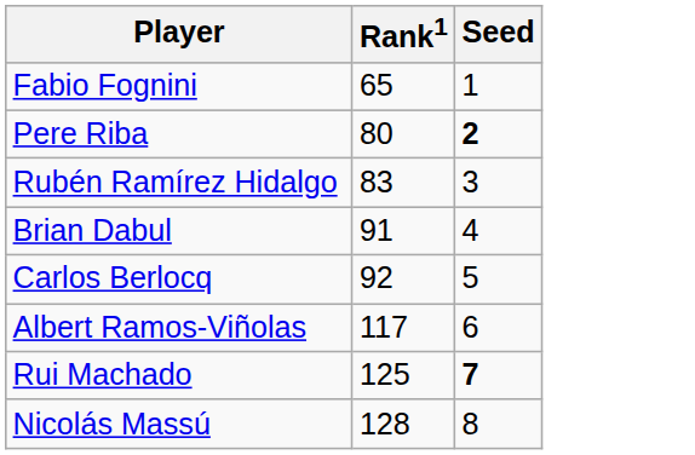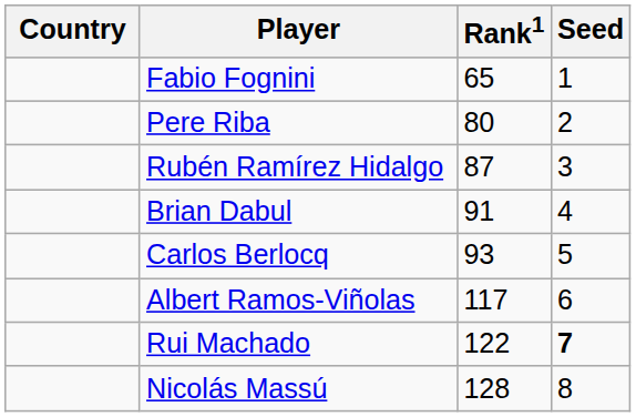+ column: Country
Pere Riba | Seed: bold -> normal
Rubén Ramírez Hidalgo | Rank1: 83 -> 87
Carlos Berlocq | Rank1: 92 -> 93
Rui Machado | Rank1: 125 -> 122
